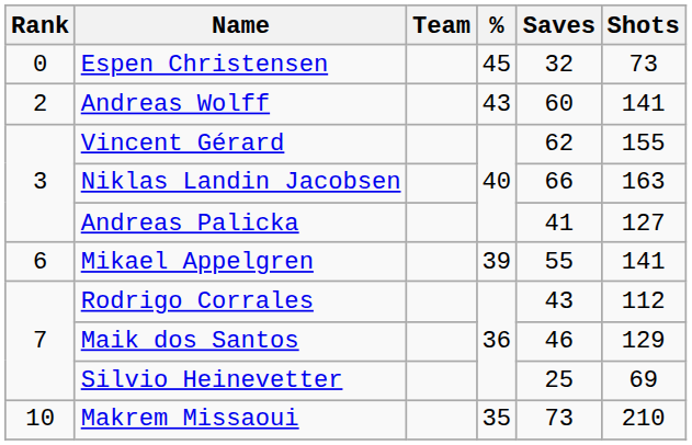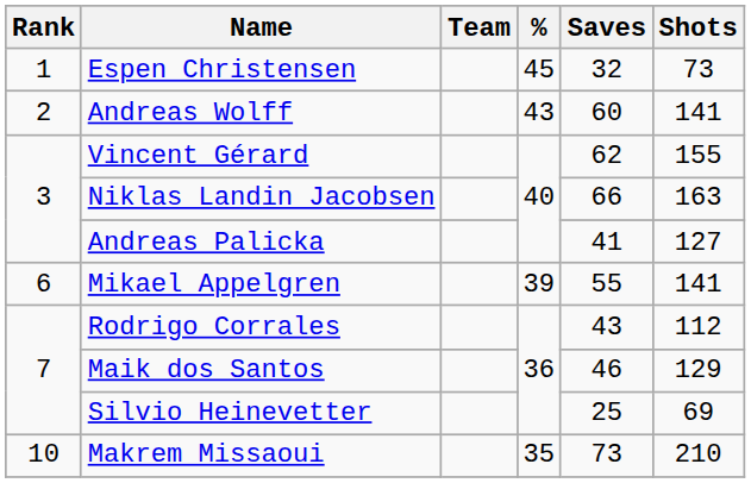Espen Christensen | Rank: 0 -> 1
